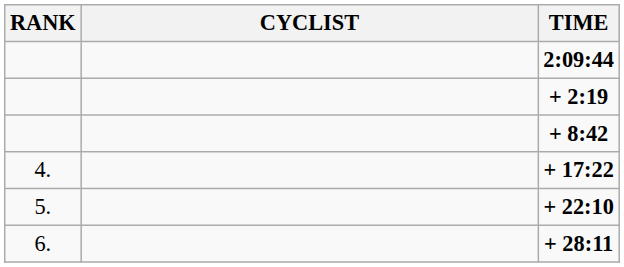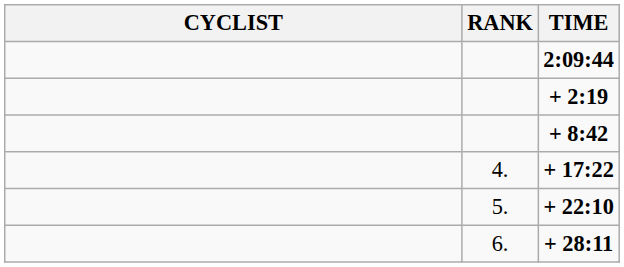columns swapped: RANK <-> CYCLIST
